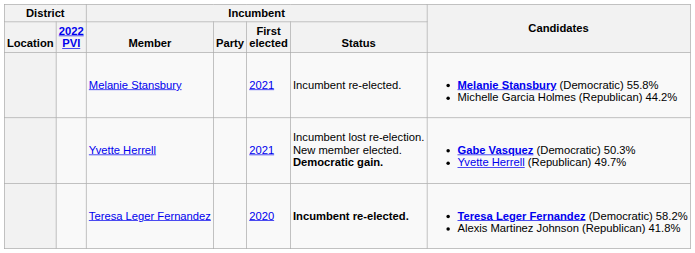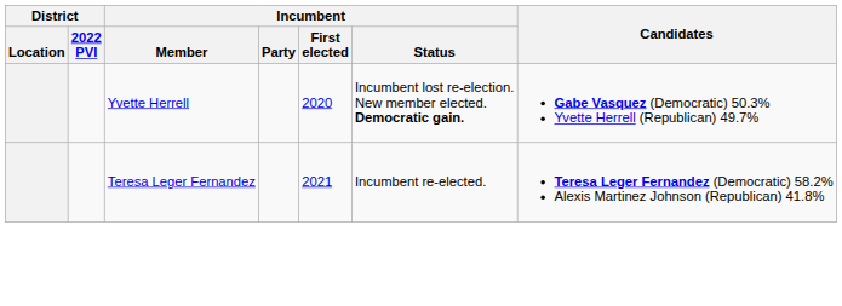- row: Melanie Stansbury | 2021 | Incumbent re-elected. | Melanie Stansbury (Democratic) 55.8% Michelle Garcia Holmes (Republican) 44.2%
Yvette Herrell | Incumbent / First elected: 2021 -> 2020
Teresa Leger Fernandez | Incumbent / First elected: 2020 -> 2021
Teresa Leger Fernandez | Incumbent / Status: bold -> normal
